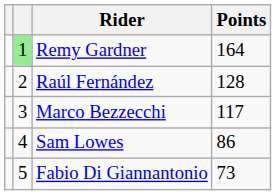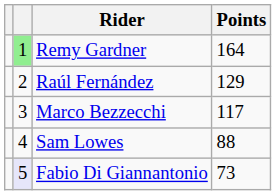Raúl Fernández | Points: 128 -> 129
Sam Lowes | Points: 86 -> 88
Fabio Di Giannantonio | column 2: no background -> lavender background
